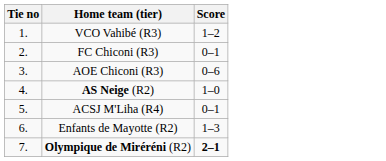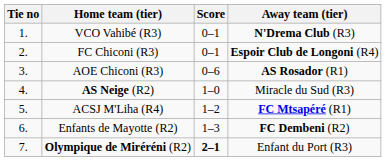+ column: Away team (tier) | N'Drema Club (R3) | Espoir Club de Longoni (R4) | AS Rosador (R1) | Miracle du Sud (R3) | FC Mtsapéré (R1) | FC Dembeni (R2) | Enfant du Port (R3)
VCO Vahibé (R3) | Score: 1–2 -> 0–1
ACSJ M'Liha (R4) | Score: 0–1 -> 1–2
